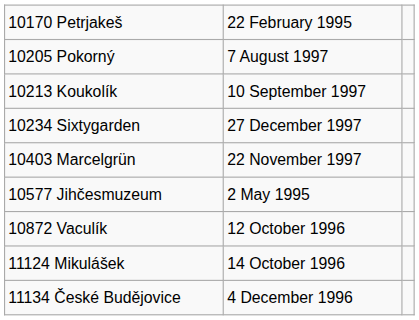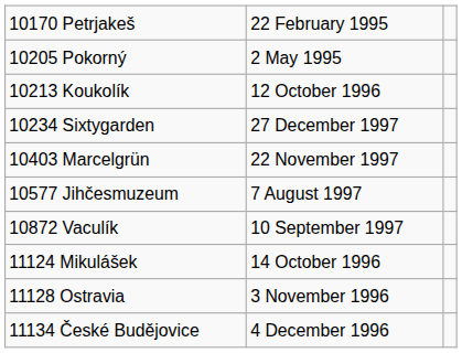10205 Pokorný | column 2: 7 August 1997 -> 2 May 1995
10213 Koukolík | column 2: 10 September 1997 -> 12 October 1996
10577 Jihčesmuzeum | column 2: 2 May 1995 -> 7 August 1997
10872 Vaculík | column 2: 12 October 1996 -> 10 September 1997
+ row: 11128 Ostravia | 3 November 1996
